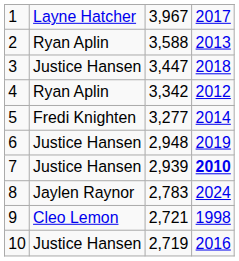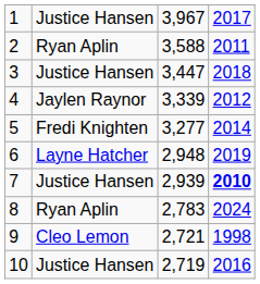1 | column 2: Layne Hatcher -> Justice Hansen
2 | column 4: 2013 -> 2011
4 | column 2: Ryan Aplin -> Jaylen Raynor
4 | column 3: 3,342 -> 3,339
6 | column 2: Justice Hansen -> Layne Hatcher
8 | column 2: Jaylen Raynor -> Ryan Aplin
